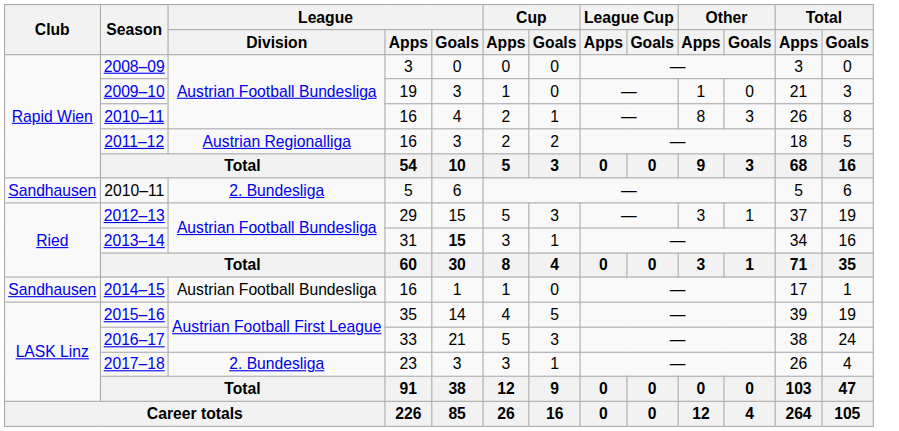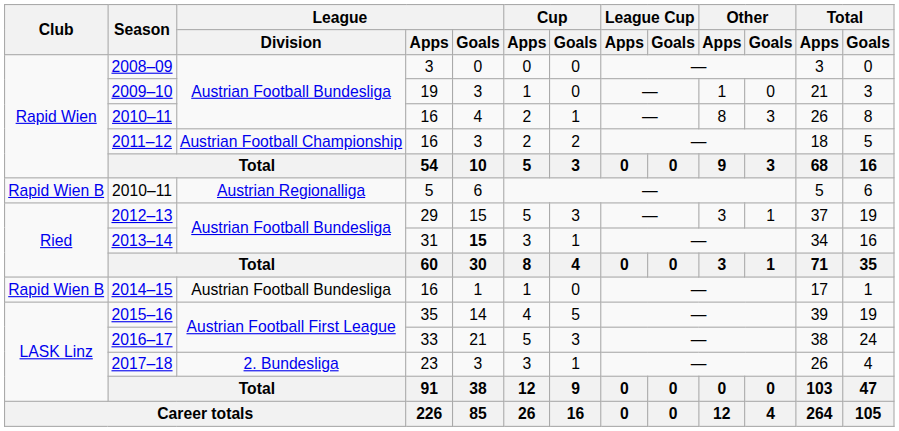2011–12 | League / Division: Austrian Regionalliga -> Austrian Football Championship
2010–11 / 5 | Club: Sandhausen -> Rapid Wien B
2010–11 / 5 | League / Division: 2. Bundesliga -> Austrian Regionalliga
2014–15 | Club: Sandhausen -> Rapid Wien B
